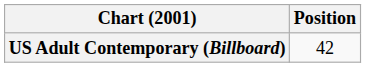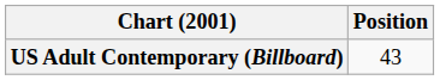US Adult Contemporary (Billboard) | Position: 42 -> 43
